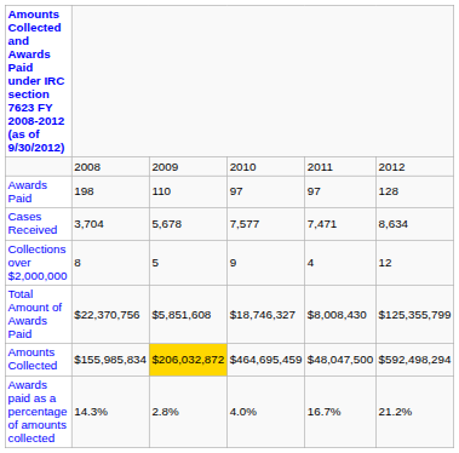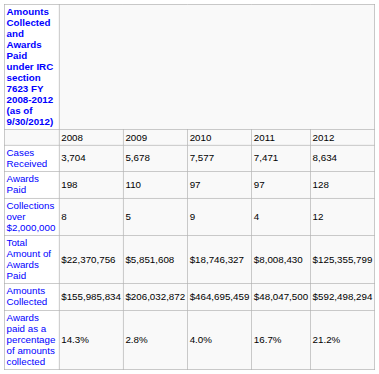rows swapped: Cases Received <-> Awards Paid
Amounts Collected | column 3: gold background -> no background
